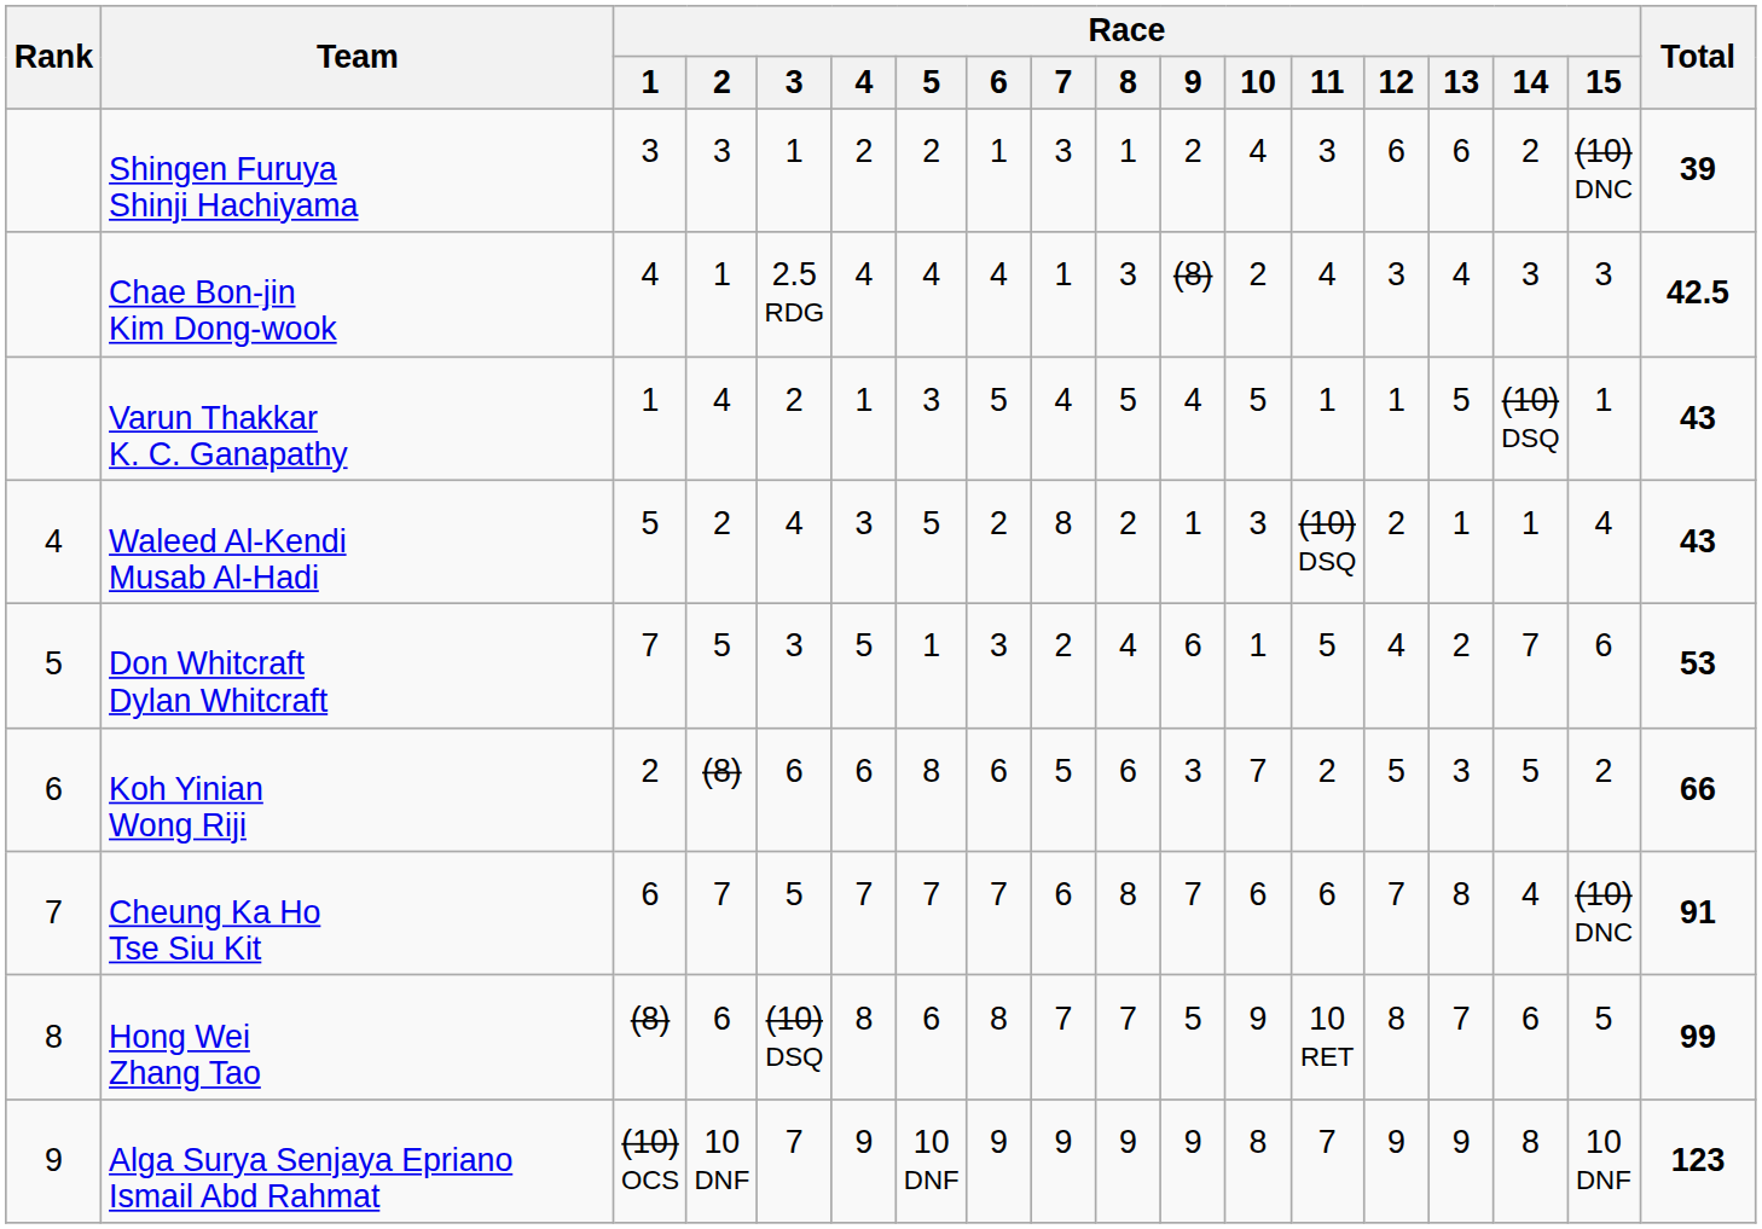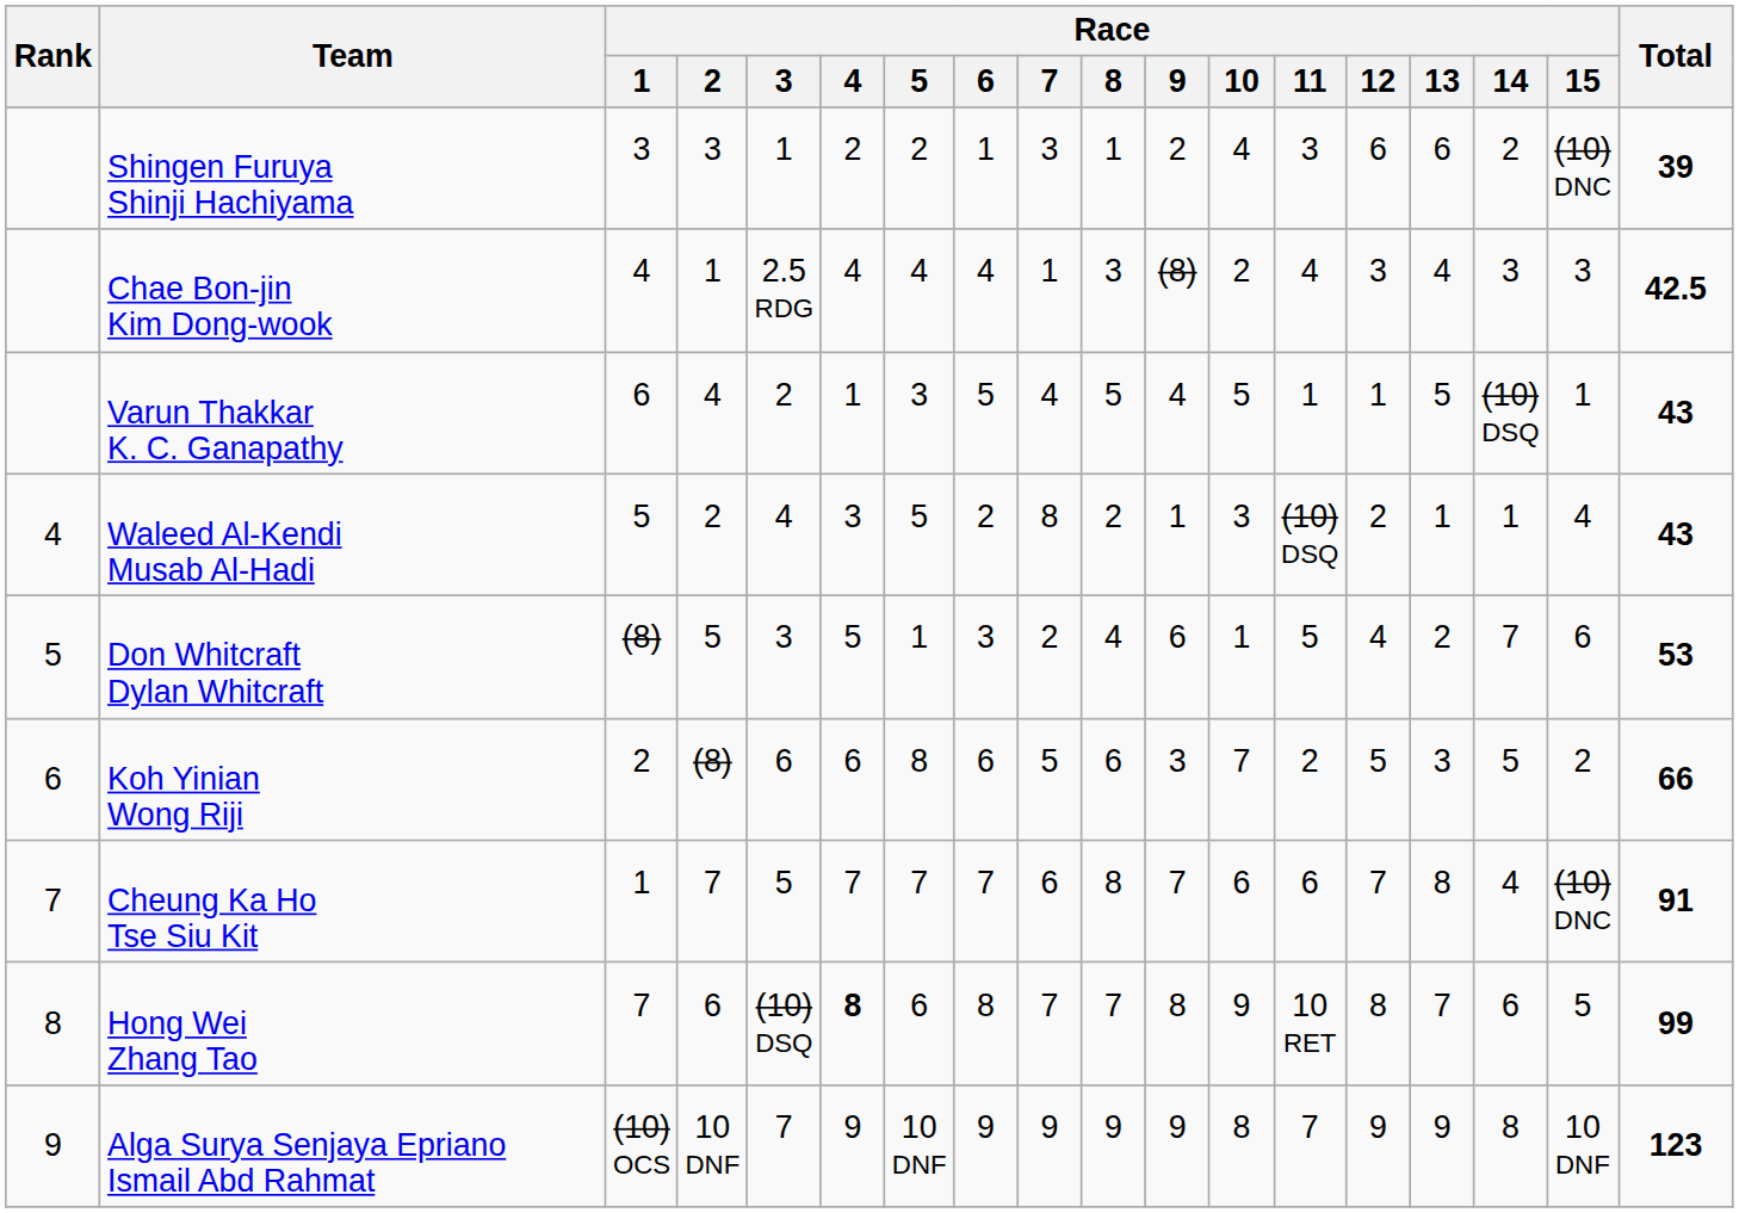Varun Thakkar K. C. Ganapathy | Race / 1: 1 -> 6
Don Whitcraft Dylan Whitcraft | Race / 1: 7 -> (8)
Cheung Ka Ho Tse Siu Kit | Race / 1: 6 -> 1
Hong Wei Zhang Tao | Race / 1: (8) -> 7
Hong Wei Zhang Tao | Race / 4: normal -> bold
Hong Wei Zhang Tao | Race / 9: 5 -> 8
